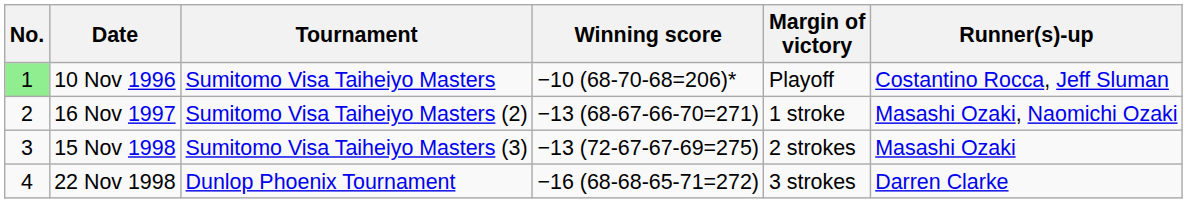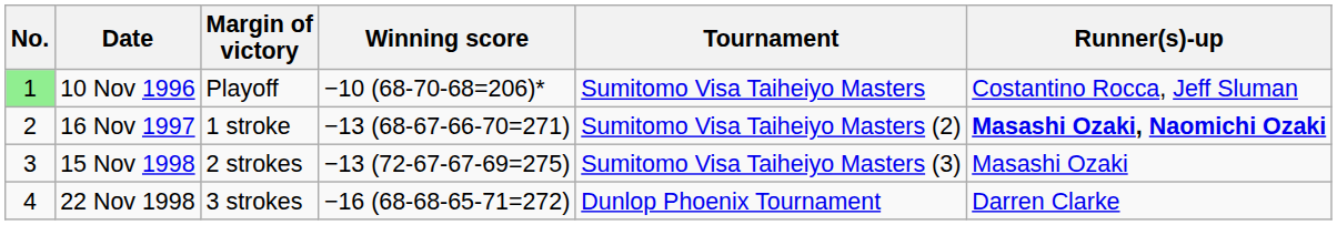columns swapped: Tournament <-> Margin of victory
16 Nov 1997 | Runner(s)-up: normal -> bold
